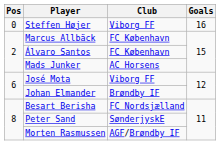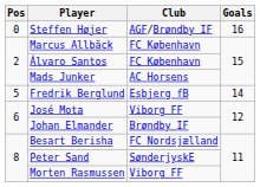Steffen Højer | Club: Viborg FF -> AGF/Brøndby IF
+ row: 5 | Fredrik Berglund | Esbjerg fB | 14
Morten Rasmussen | Club: AGF/Brøndby IF -> Viborg FF
